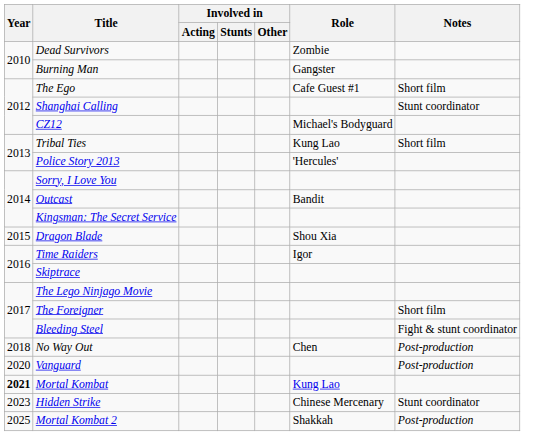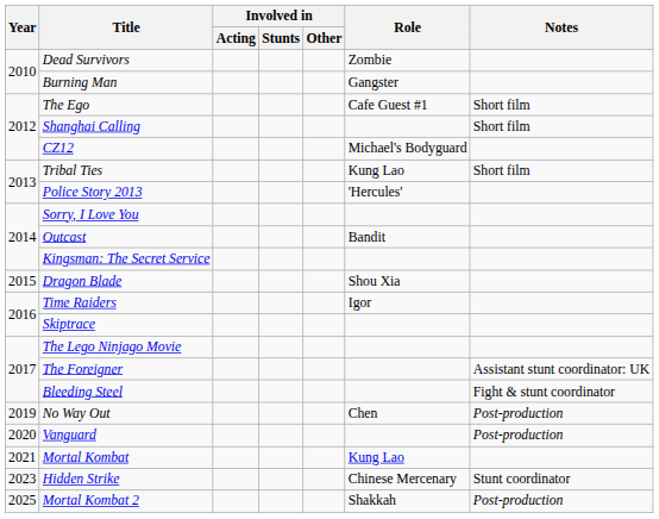Shanghai Calling | Notes: Stunt coordinator -> Short film
The Foreigner | Notes: Short film -> Assistant stunt coordinator: UK
No Way Out | Year: 2018 -> 2019
Mortal Kombat | Year: bold -> normal
